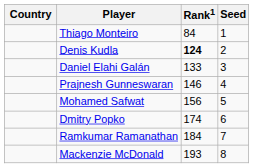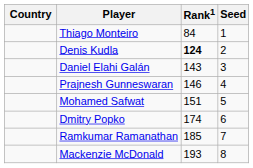Daniel Elahi Galán | Rank1: 133 -> 143
Mohamed Safwat | Rank1: 156 -> 151
Ramkumar Ramanathan | Rank1: 184 -> 185
